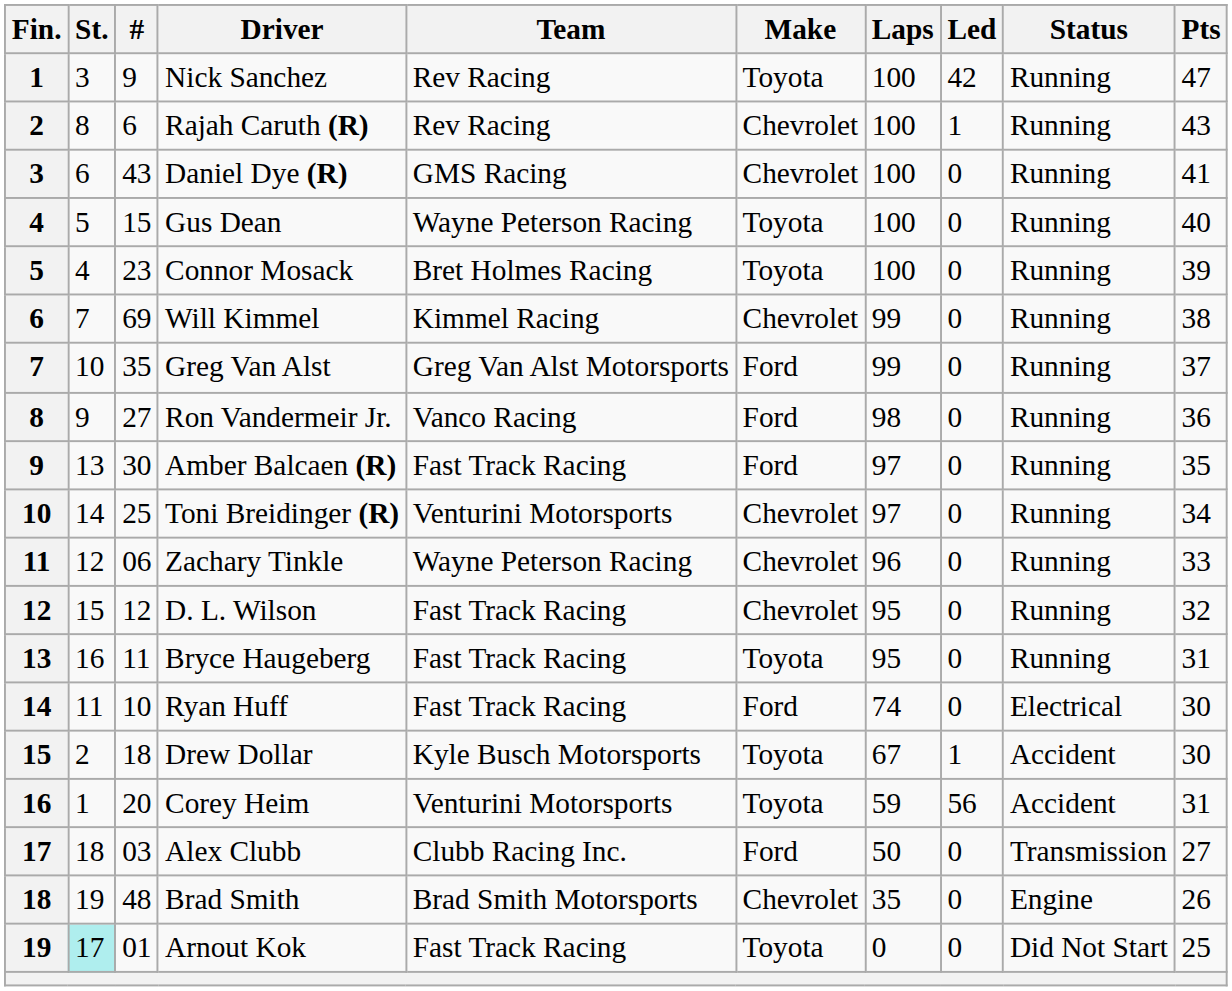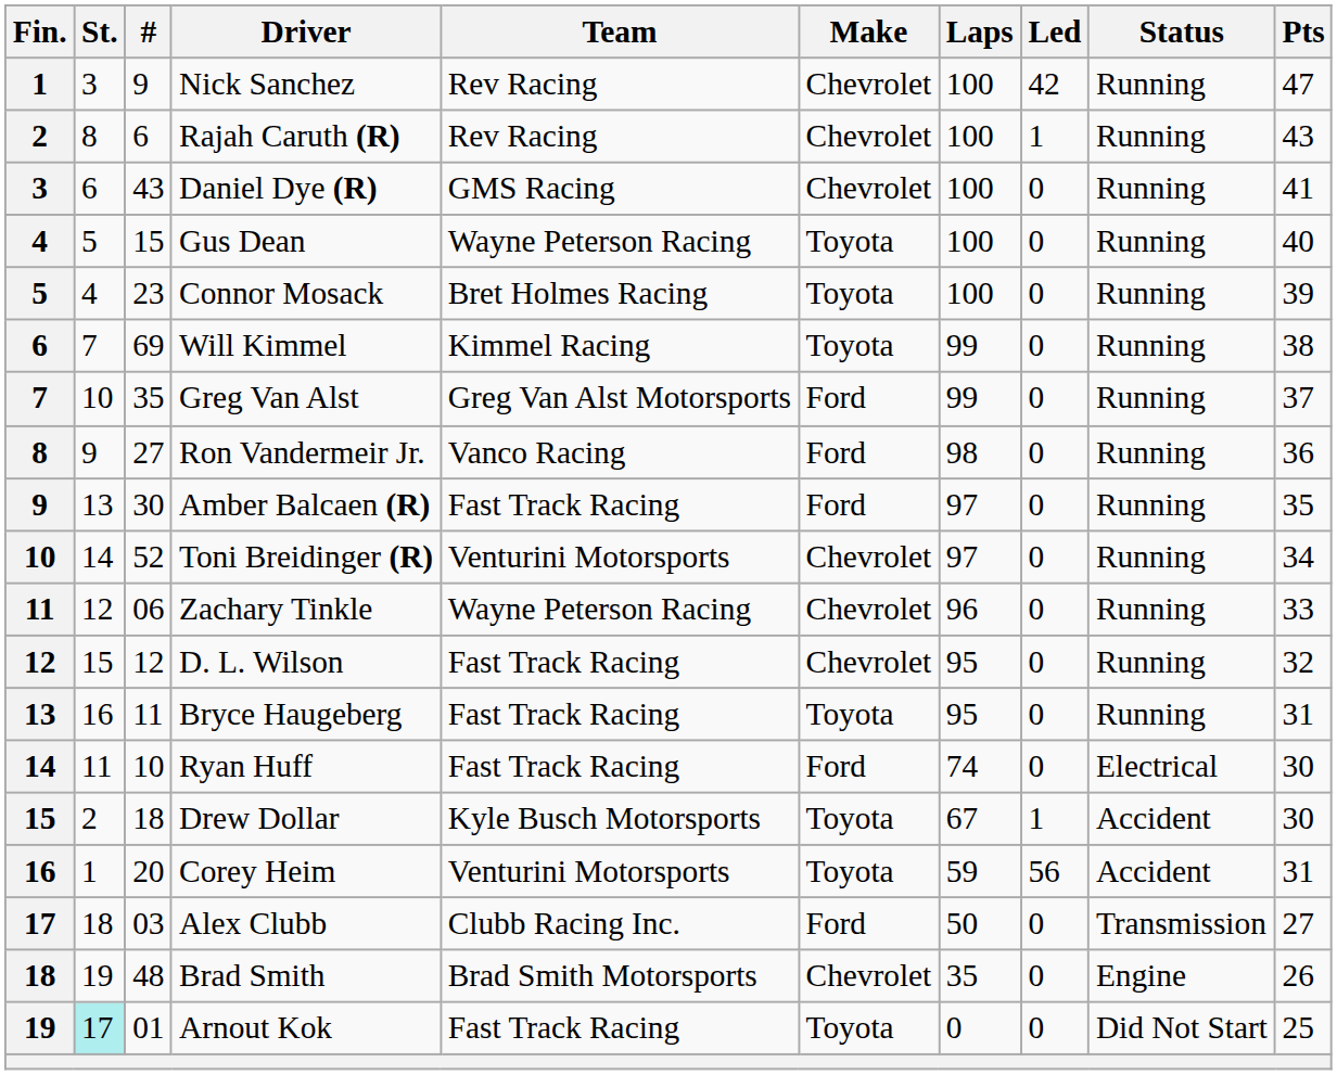Nick Sanchez | Make: Toyota -> Chevrolet
Will Kimmel | Make: Chevrolet -> Toyota
Toni Breidinger (R) | #: 25 -> 52
